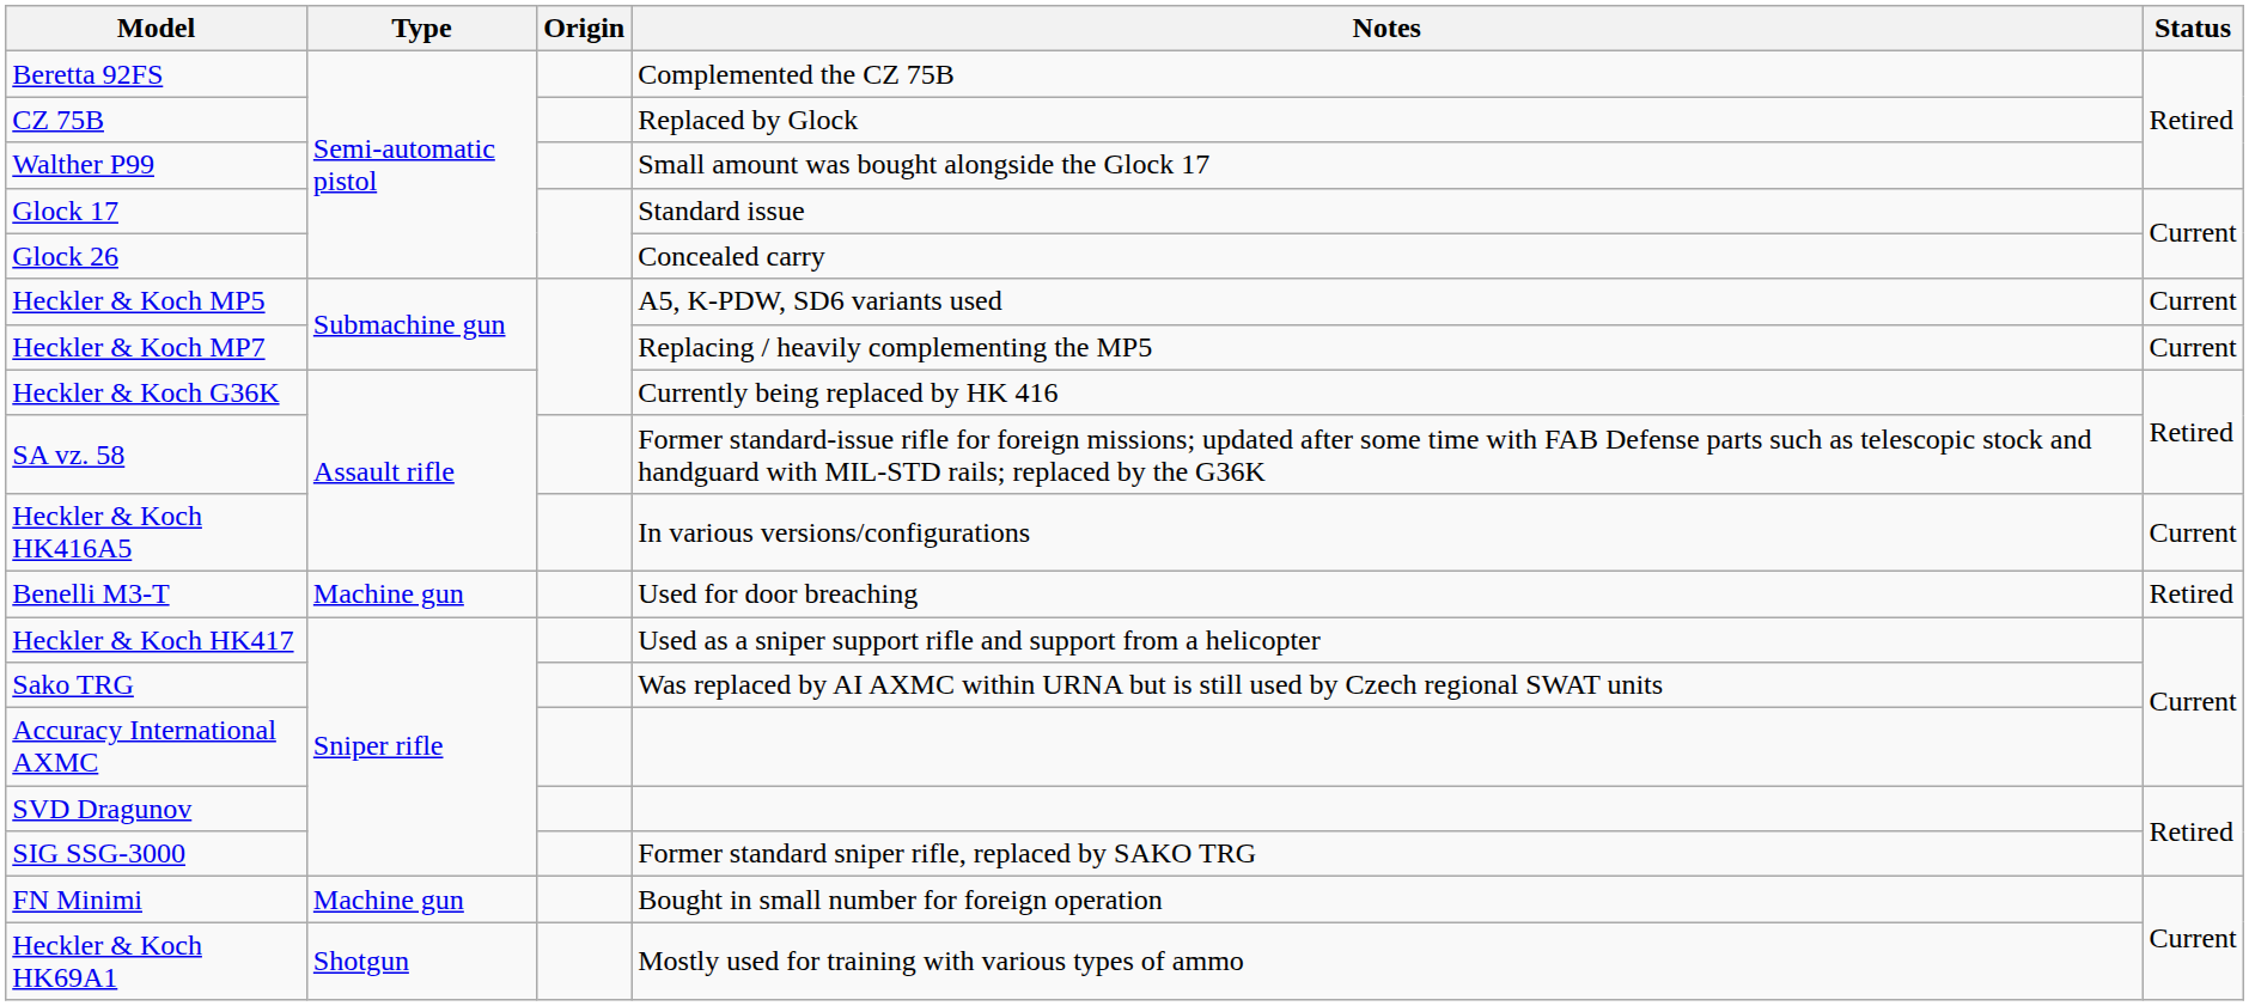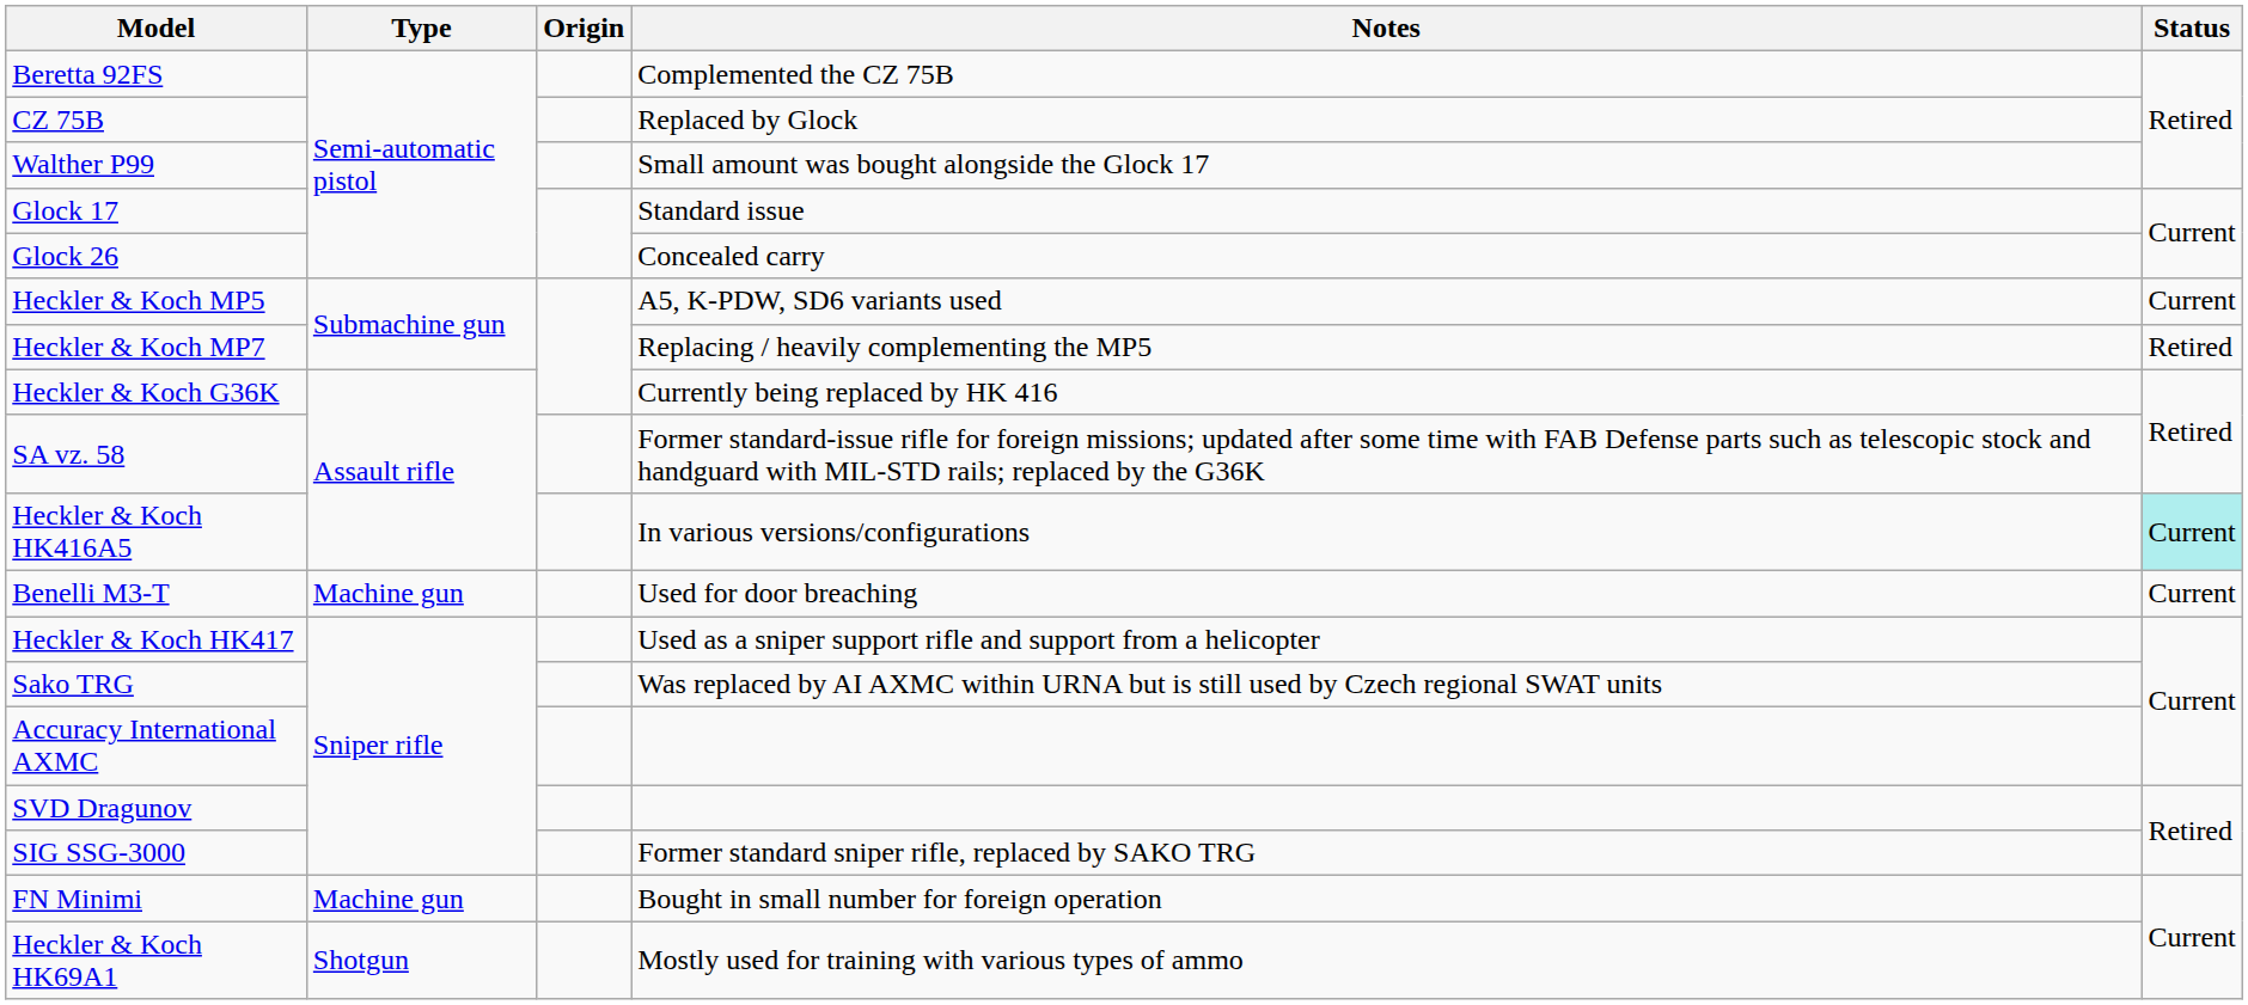Heckler & Koch MP7 | Status: Current -> Retired
Heckler & Koch HK416A5 | Status: no background -> paleturquoise background
Benelli M3-T | Status: Retired -> Current
